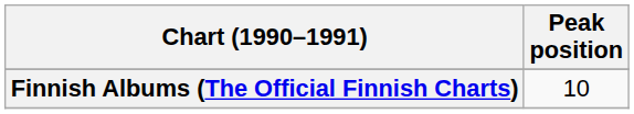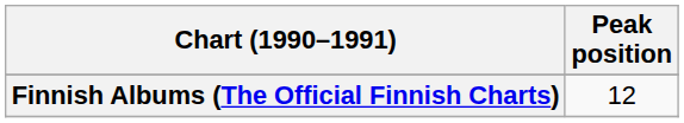Finnish Albums (The Official Finnish Charts) | Peak position: 10 -> 12
